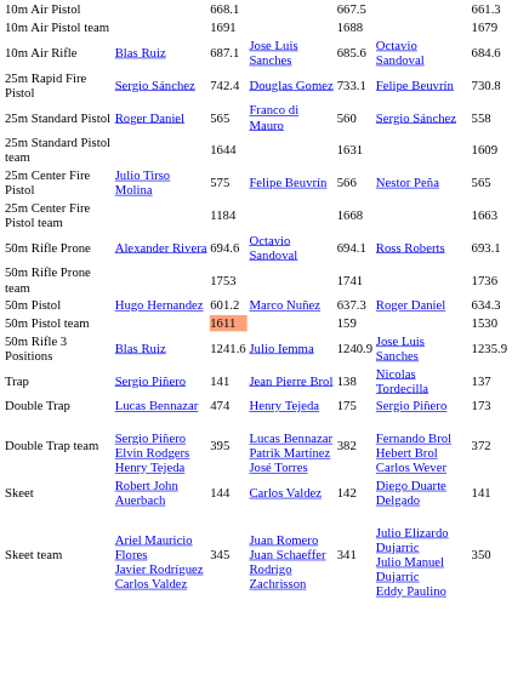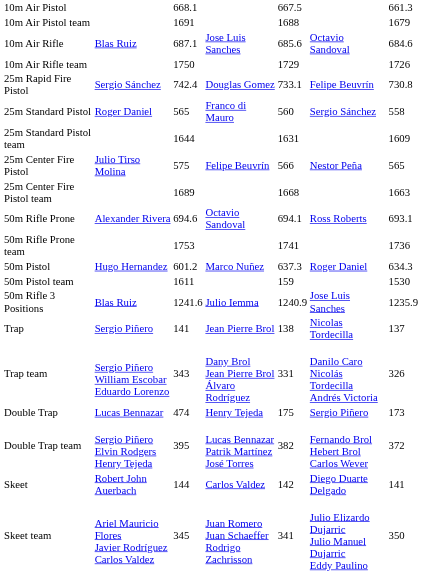+ row: 10m Air Rifle team | 1750 | 1729 | 1726
25m Center Fire Pistol team | column 3: 1184 -> 1689
50m Pistol team | column 3: lightsalmon background -> no background
+ row: Trap team | Sergio Piñero William Escobar Eduardo Lorenzo | 343 | Dany Brol Jean Pierre Brol Álvaro Rodríguez | 331 | Danilo Caro Nicolás Tordecilla Andrés Victoria | 326
